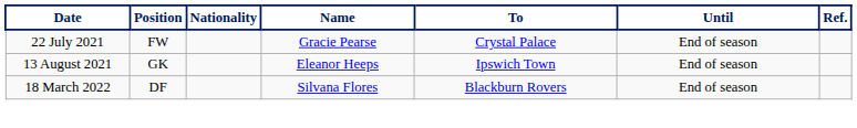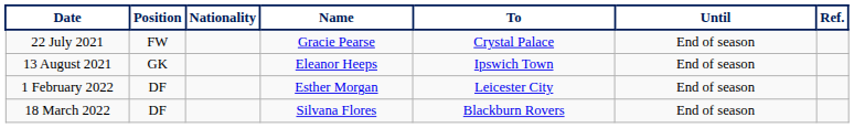+ row: 1 February 2022 | DF | Esther Morgan | Leicester City | End of season
